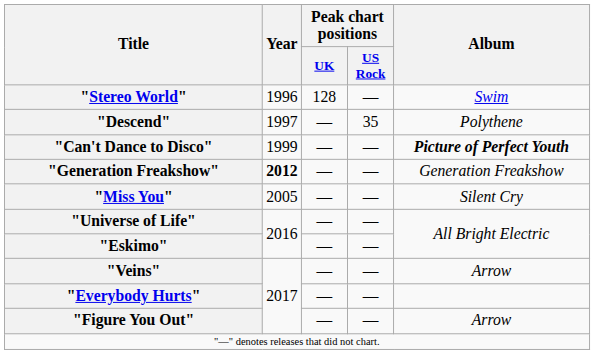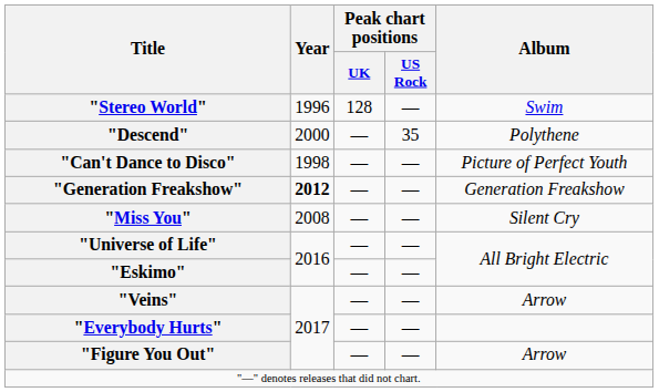"Descend" | Year: 1997 -> 2000
"Can't Dance to Disco" | Year: 1999 -> 1998
"Can't Dance to Disco" | Album: bold -> normal
"Miss You" | Year: 2005 -> 2008
